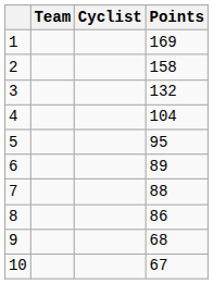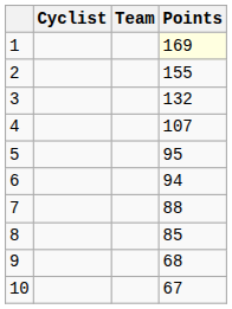columns swapped: Cyclist <-> Team
1 | Points: no background -> lightyellow background
2 | Points: 158 -> 155
4 | Points: 104 -> 107
6 | Points: 89 -> 94
8 | Points: 86 -> 85
